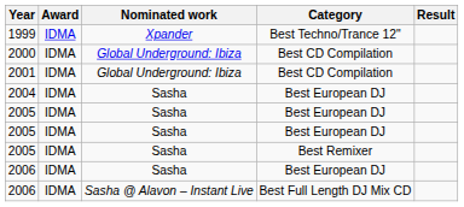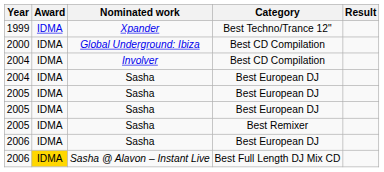- row: 2001 | IDMA | Global Underground: Ibiza | Best CD Compilation
+ row: 2004 | IDMA | Involver | Best CD Compilation
2006 / Best Full Length DJ Mix CD | Award: no background -> gold background
